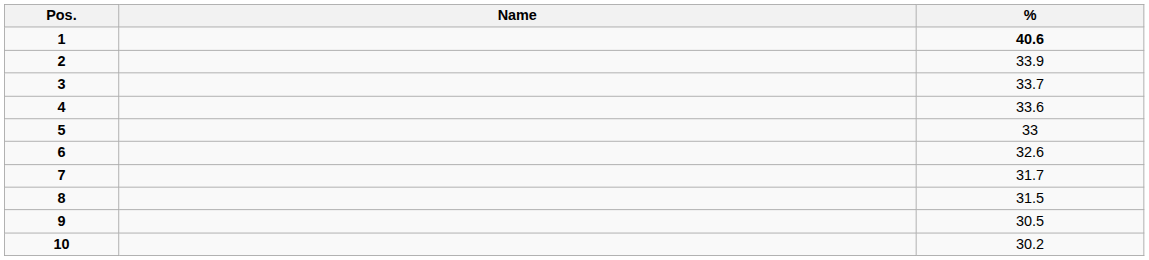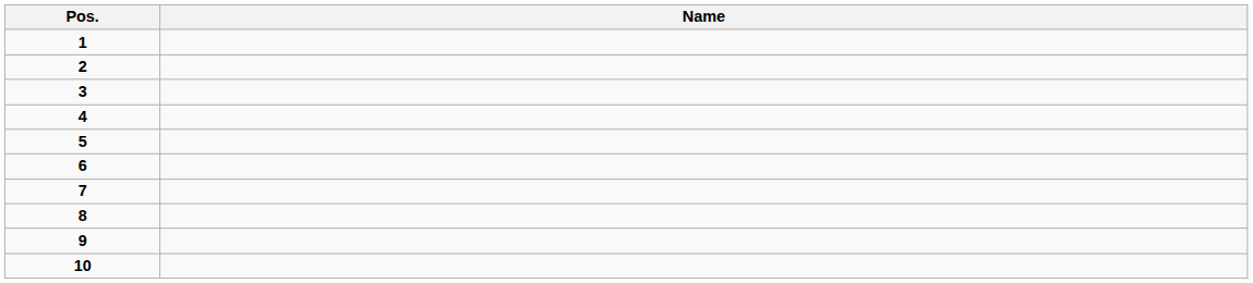- column: % | 40.6 | 33.9 | 33.7 | 33.6 | 33 | 32.6 | 31.7 | 31.5 | 30.5 | 30.2
